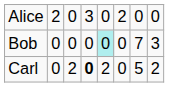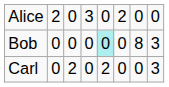Bob | column 7: 7 -> 8
Carl | column 4: bold -> normal
Carl | column 7: 5 -> 0
Carl | column 8: 2 -> 3
